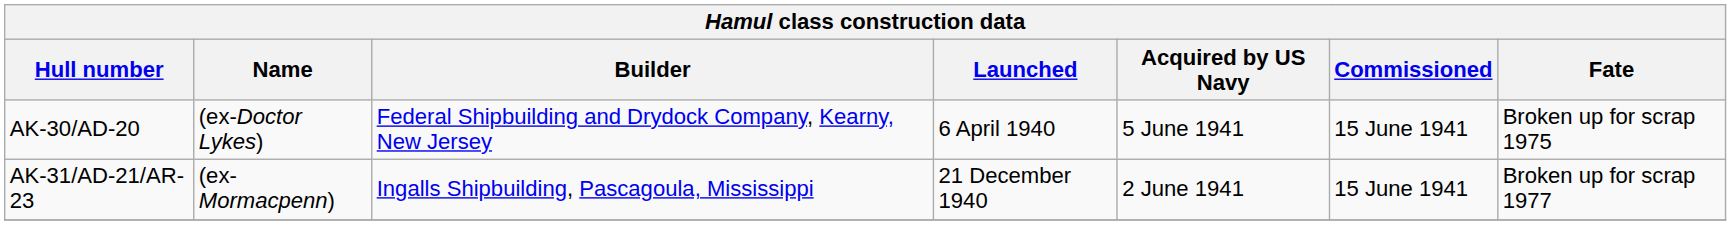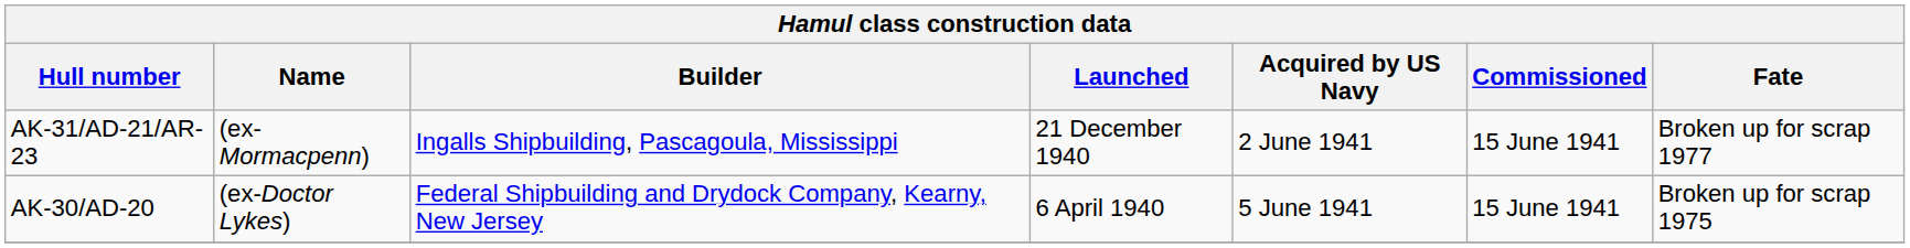rows swapped: AK-30/AD-20 <-> AK-31/AD-21/AR-23
